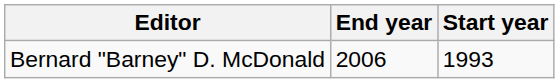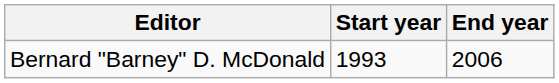columns swapped: Start year <-> End year
